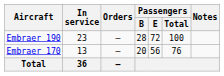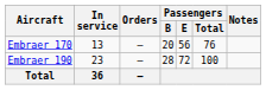rows swapped: Embraer 170 <-> Embraer 190
